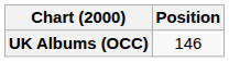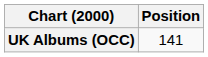UK Albums (OCC) | Position: 146 -> 141
